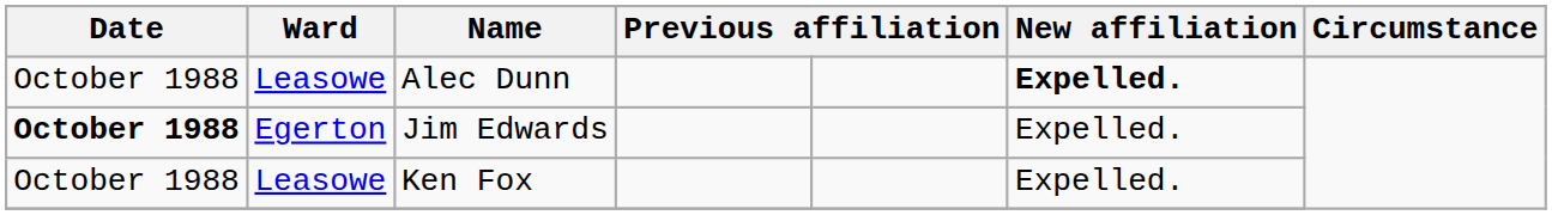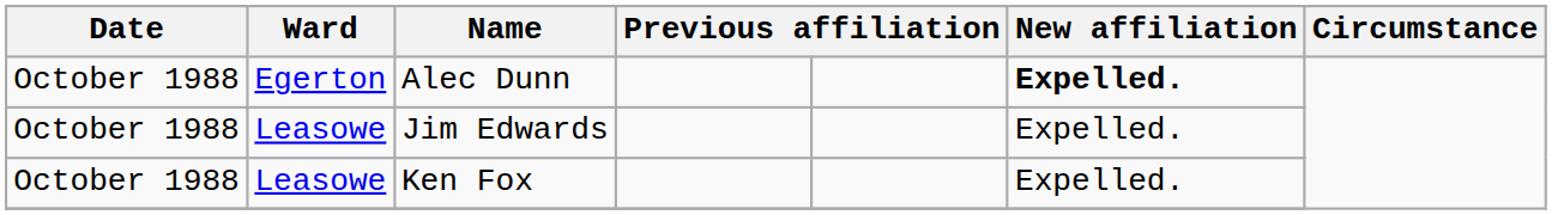Alec Dunn | Ward: Leasowe -> Egerton
Jim Edwards | Date: bold -> normal
Jim Edwards | Ward: Egerton -> Leasowe
